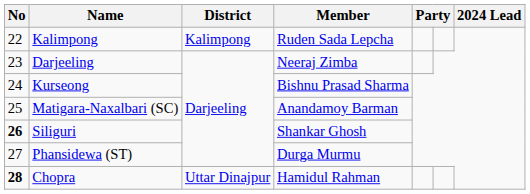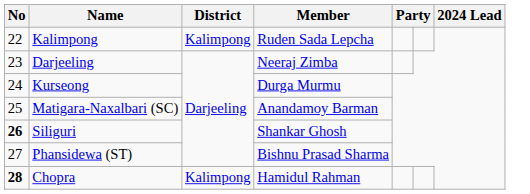Kurseong | Member: Bishnu Prasad Sharma -> Durga Murmu
Phansidewa (ST) | Member: Durga Murmu -> Bishnu Prasad Sharma
Chopra | District: Uttar Dinajpur -> Kalimpong
